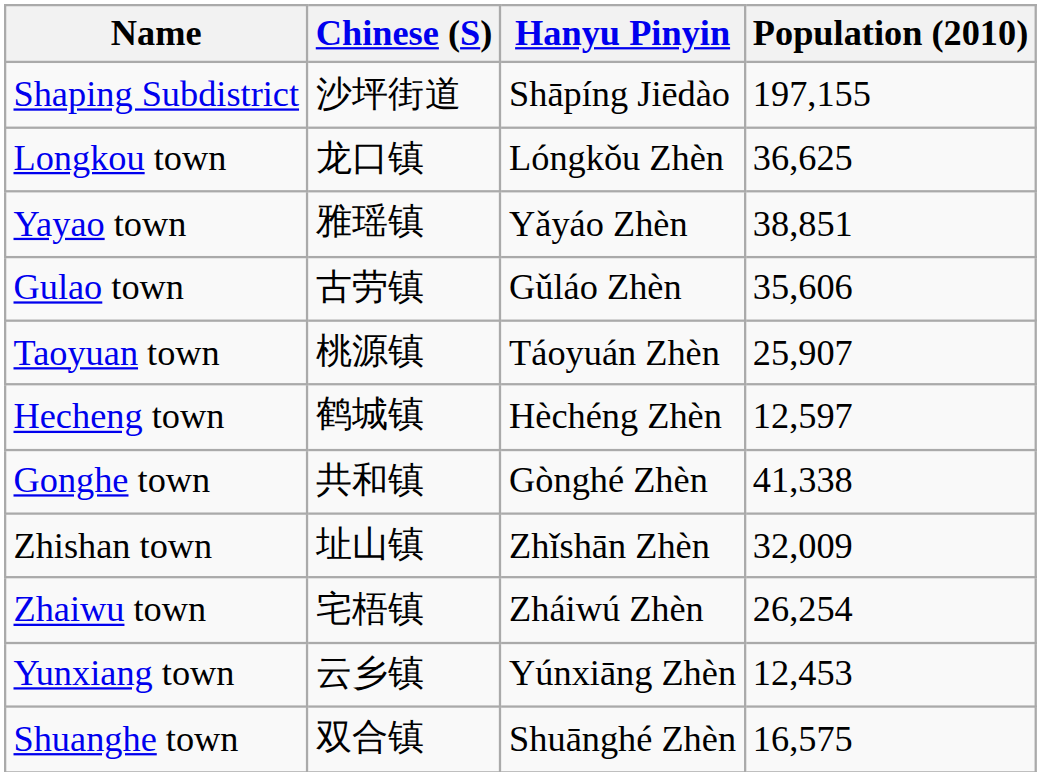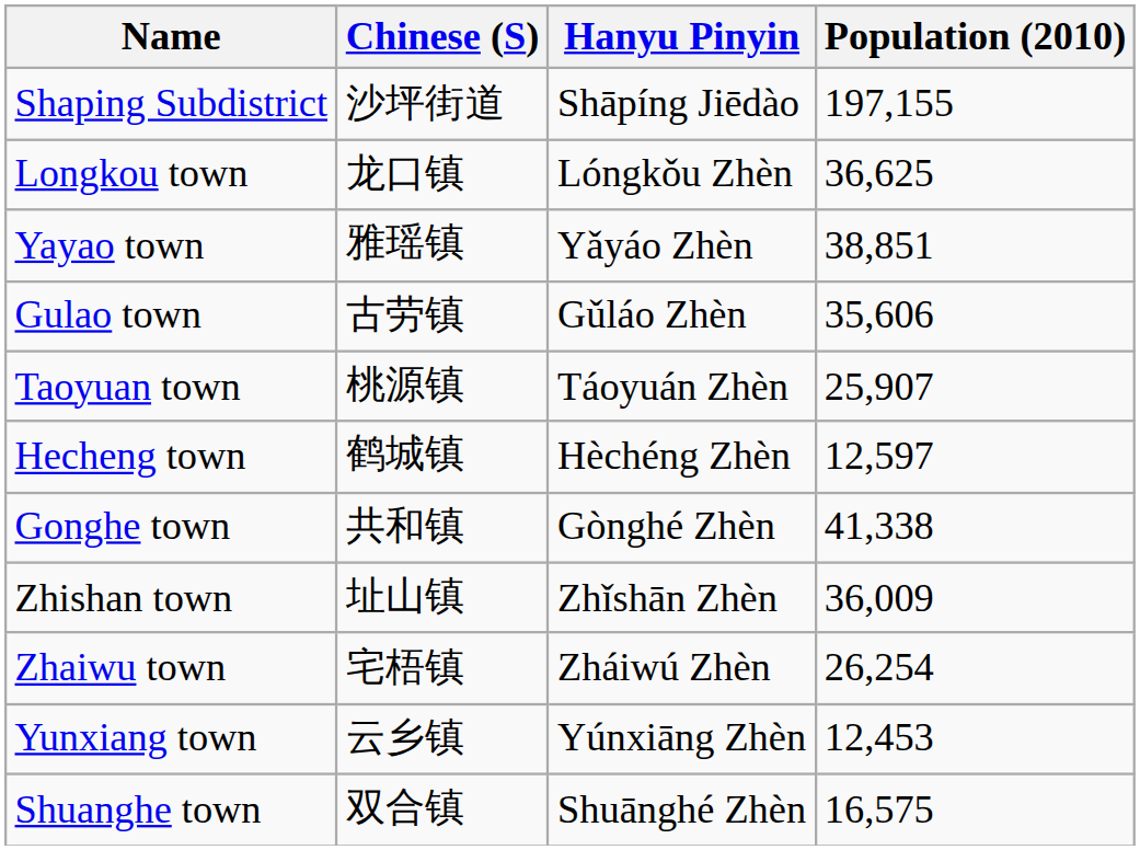Zhishan town | Population (2010): 32,009 -> 36,009
